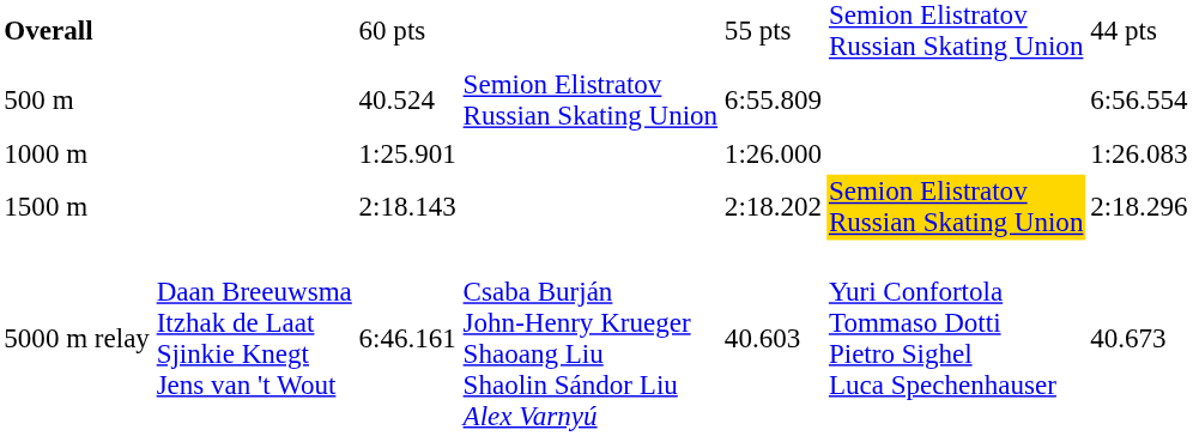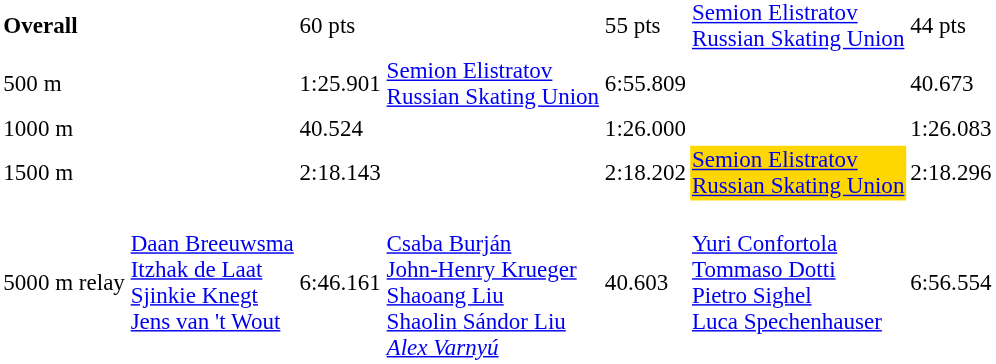500 m | column 3: 40.524 -> 1:25.901
500 m | column 7: 6:56.554 -> 40.673
1000 m | column 3: 1:25.901 -> 40.524
5000 m relay | column 7: 40.673 -> 6:56.554
